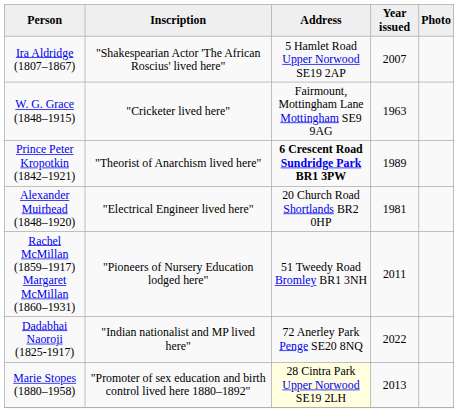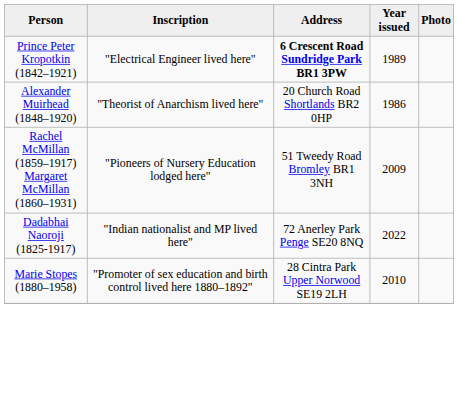- row: Ira Aldridge (1807–1867) | "Shakespearian Actor 'The African Roscius' lived here" | 5 Hamlet Road Upper Norwood SE19 2AP | 2007
- row: W. G. Grace (1848–1915) | "Cricketer lived here" | Fairmount, Mottingham Lane Mottingham SE9 9AG | 1963
Prince Peter Kropotkin (1842–1921) | Inscription: "Theorist of Anarchism lived here" -> "Electrical Engineer lived here"
Alexander Muirhead (1848–1920) | Inscription: "Electrical Engineer lived here" -> "Theorist of Anarchism lived here"
Alexander Muirhead (1848–1920) | Year issued: 1981 -> 1986
Rachel McMillan (1859–1917) Margaret McMillan (1860–1931) | Year issued: 2011 -> 2009
Marie Stopes (1880–1958) | Address: lightyellow background -> no background
Marie Stopes (1880–1958) | Year issued: 2013 -> 2010
